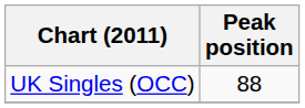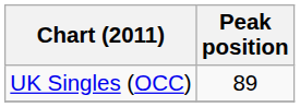UK Singles (OCC) | Peak position: 88 -> 89
